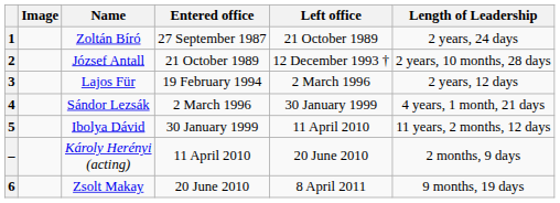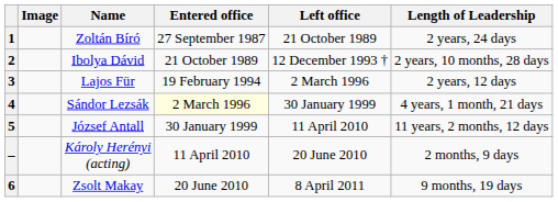2 | Name: József Antall -> Ibolya Dávid
4 | Entered office: no background -> lightyellow background
5 | Name: Ibolya Dávid -> József Antall
